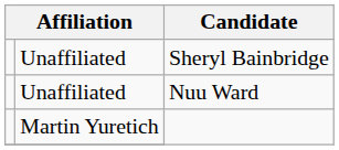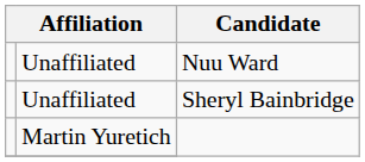rows swapped: Sheryl Bainbridge <-> Nuu Ward
